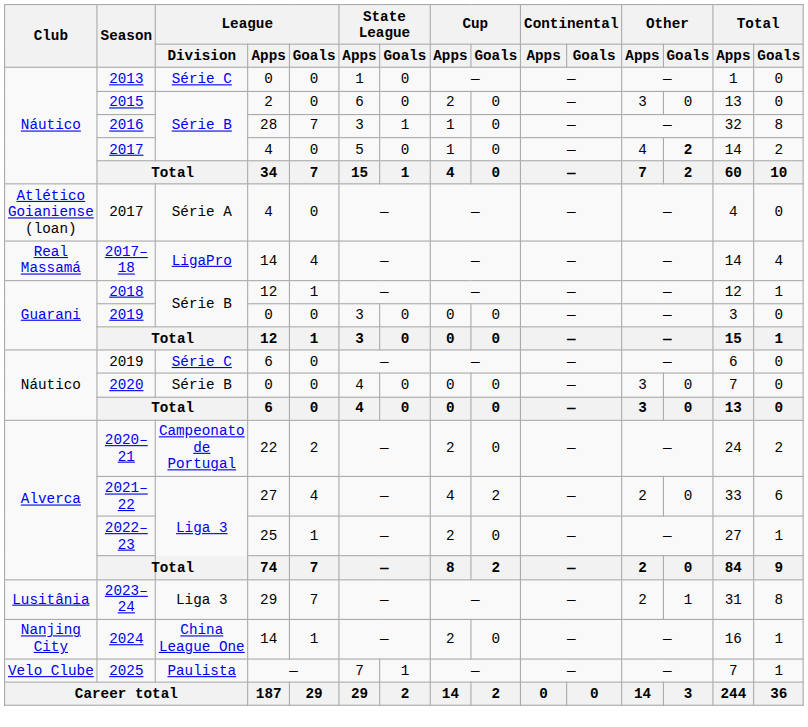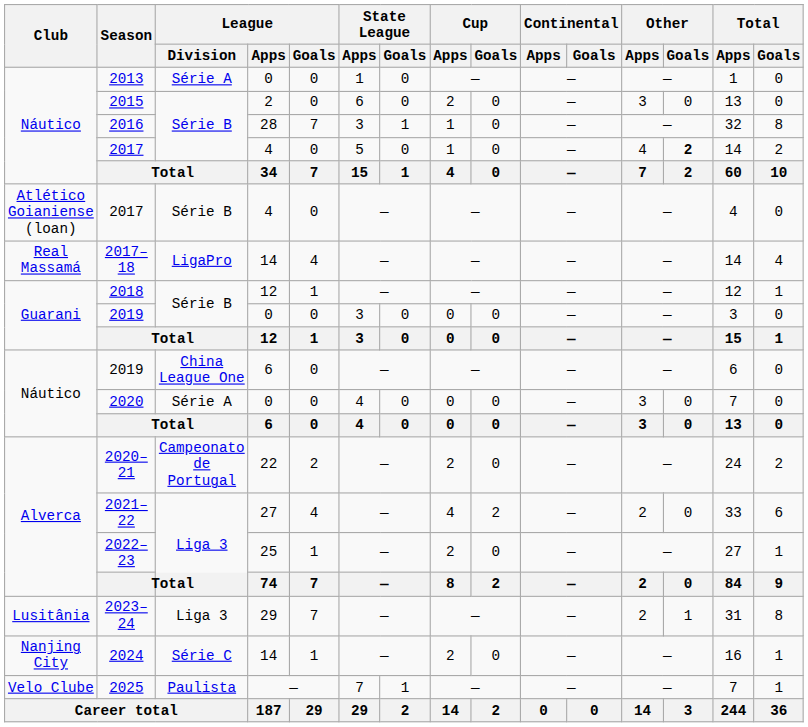2013 | League / Division: Série C -> Série A
Atlético Goianiense (loan) / 2017 | League / Division: Série A -> Série B
Náutico / 2019 | League / Division: Série C -> China League One
2020 | League / Division: Série B -> Série A
2024 | League / Division: China League One -> Série C
